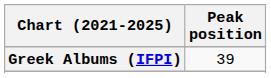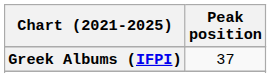Greek Albums (IFPI) | Peak position: 39 -> 37
